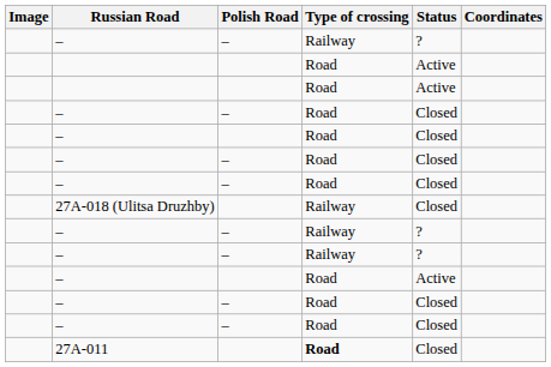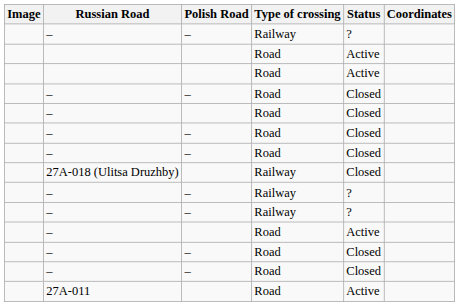27A-011 | Type of crossing: bold -> normal
27A-011 | Status: Closed -> Active
